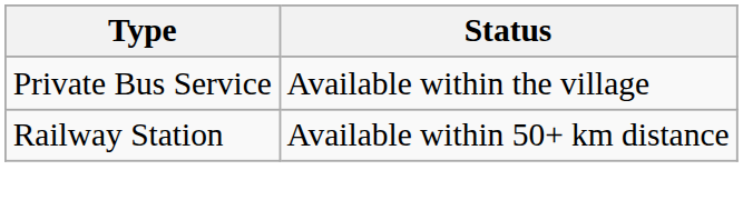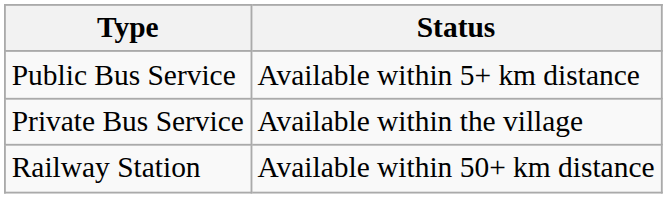+ row: Public Bus Service | Available within 5+ km distance
